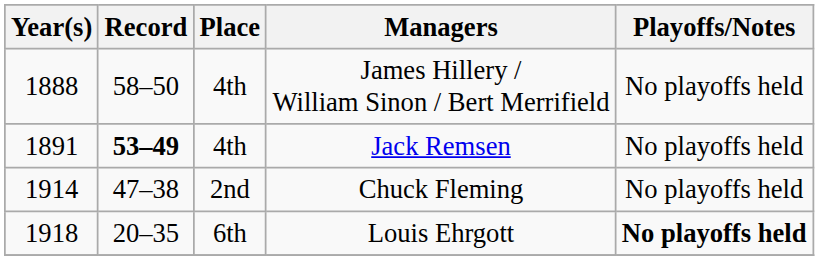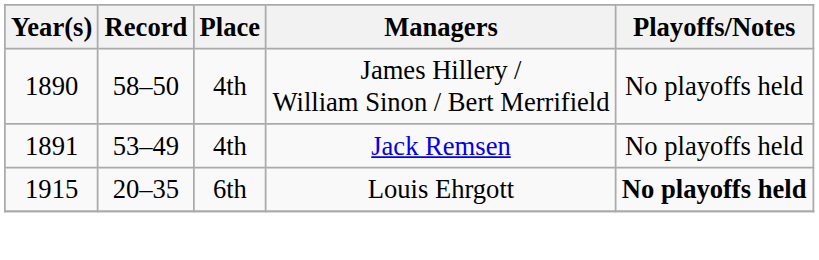James Hillery / William Sinon / Bert Merrifield | Year(s): 1888 -> 1890
Jack Remsen | Record: bold -> normal
- row: 1914 | 47–38 | 2nd | Chuck Fleming | No playoffs held
Louis Ehrgott | Year(s): 1918 -> 1915
